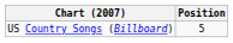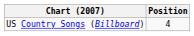US Country Songs (Billboard) | Position: 5 -> 4
